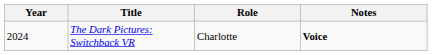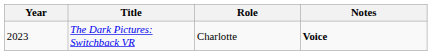The Dark Pictures: Switchback VR | Year: 2024 -> 2023
